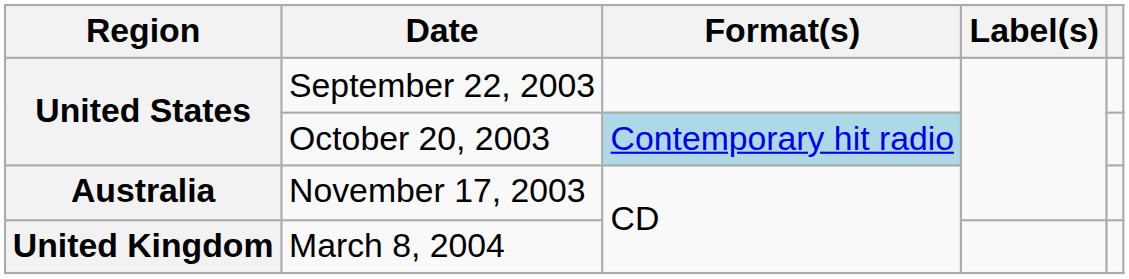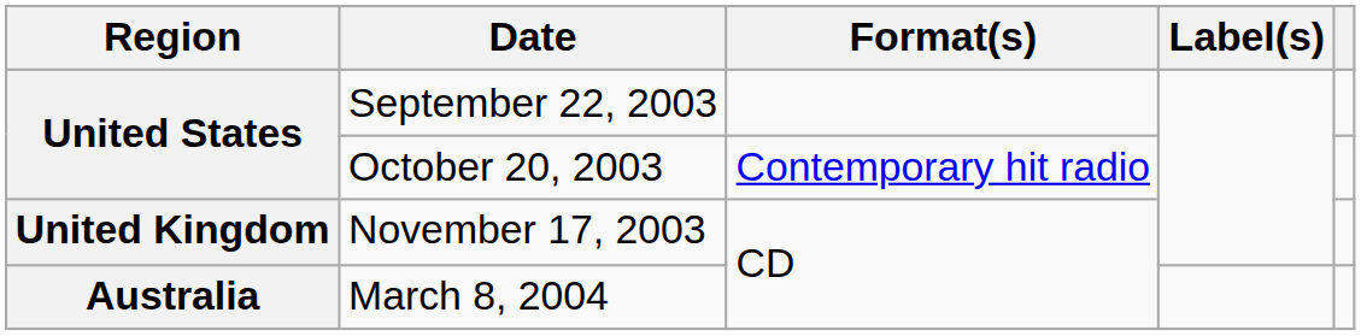October 20, 2003 | Format(s): lightblue background -> no background
November 17, 2003 | Region: Australia -> United Kingdom
March 8, 2004 | Region: United Kingdom -> Australia
